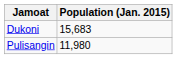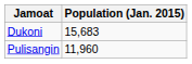Pulisangin | Population (Jan. 2015): 11,980 -> 11,960
